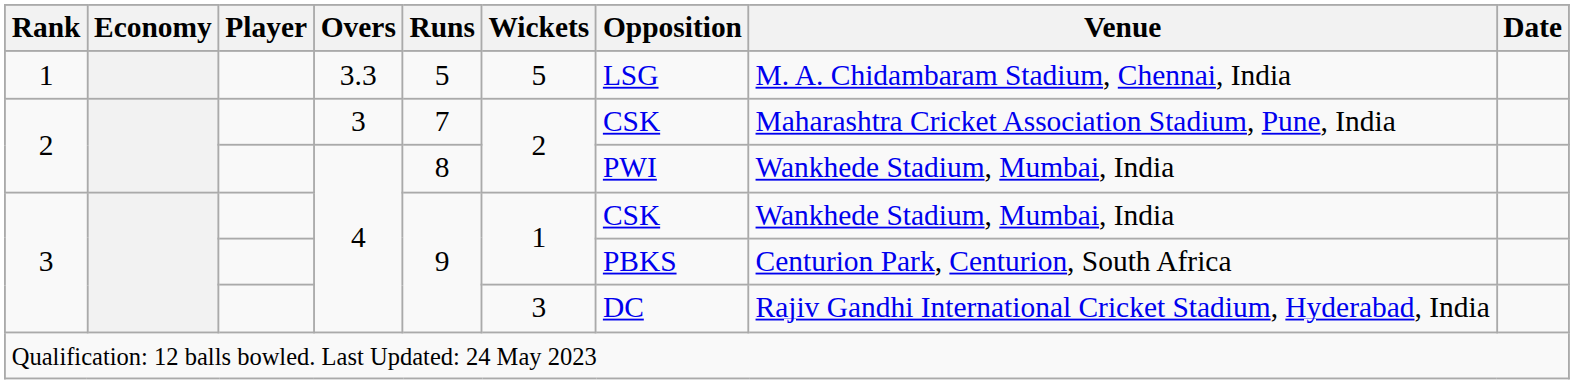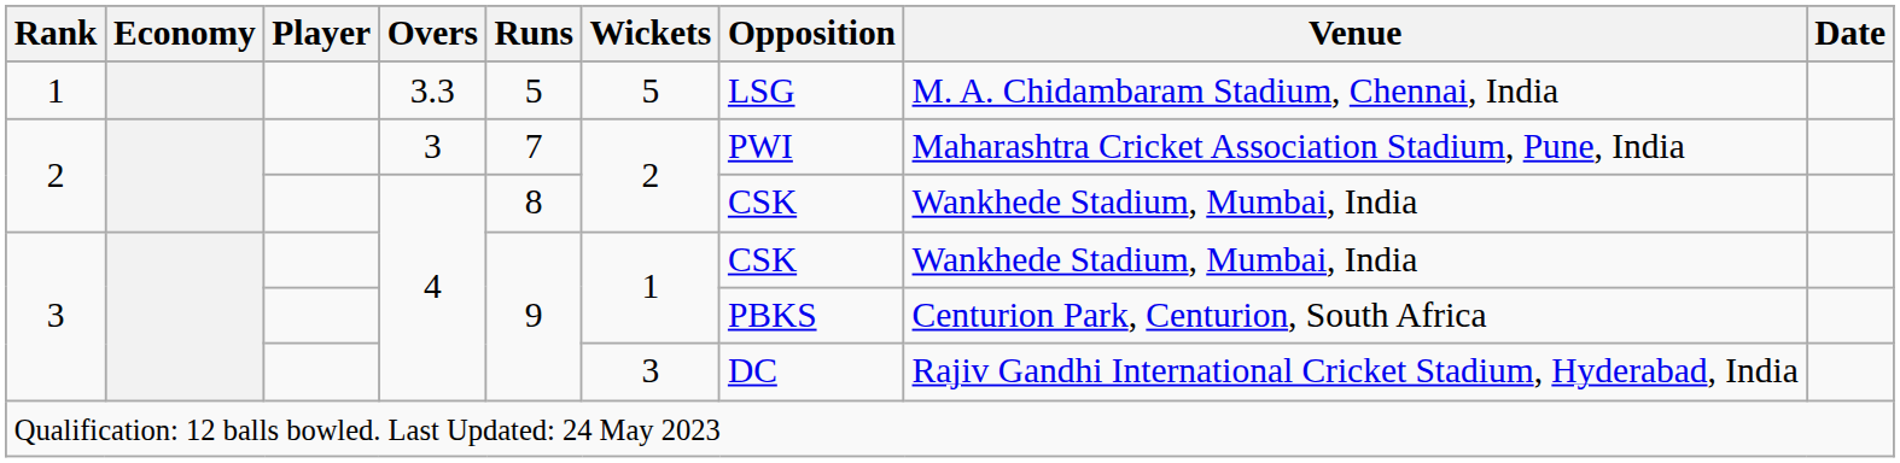2 / 3 | Opposition: CSK -> PWI
2 / 4 | Opposition: PWI -> CSK
